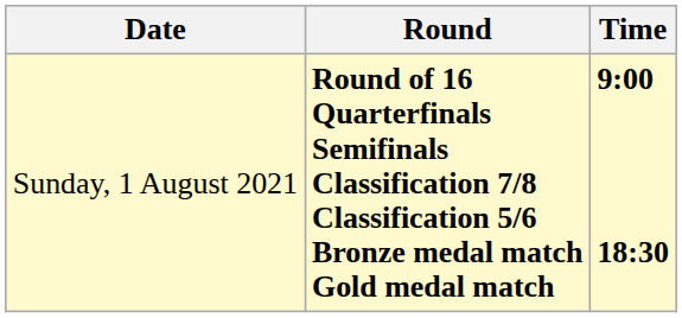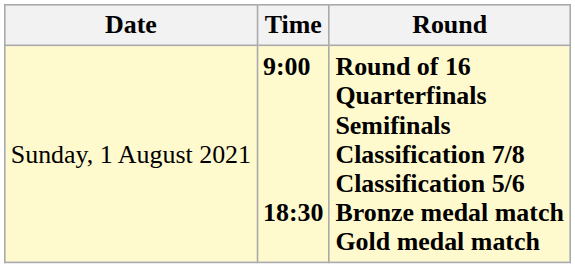columns swapped: Time <-> Round
